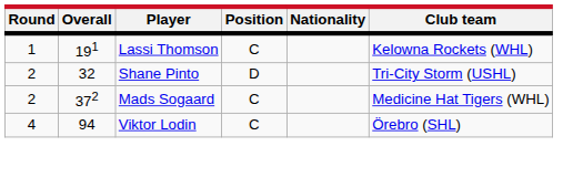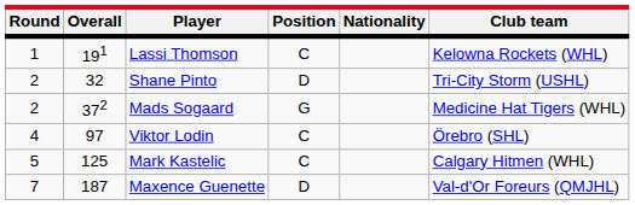Mads Sogaard | Position: C -> G
Viktor Lodin | Overall: 94 -> 97
+ row: 5 | 125 | Mark Kastelic | C | Calgary Hitmen (WHL)
+ row: 7 | 187 | Maxence Guenette | D | Val-d'Or Foreurs (QMJHL)
